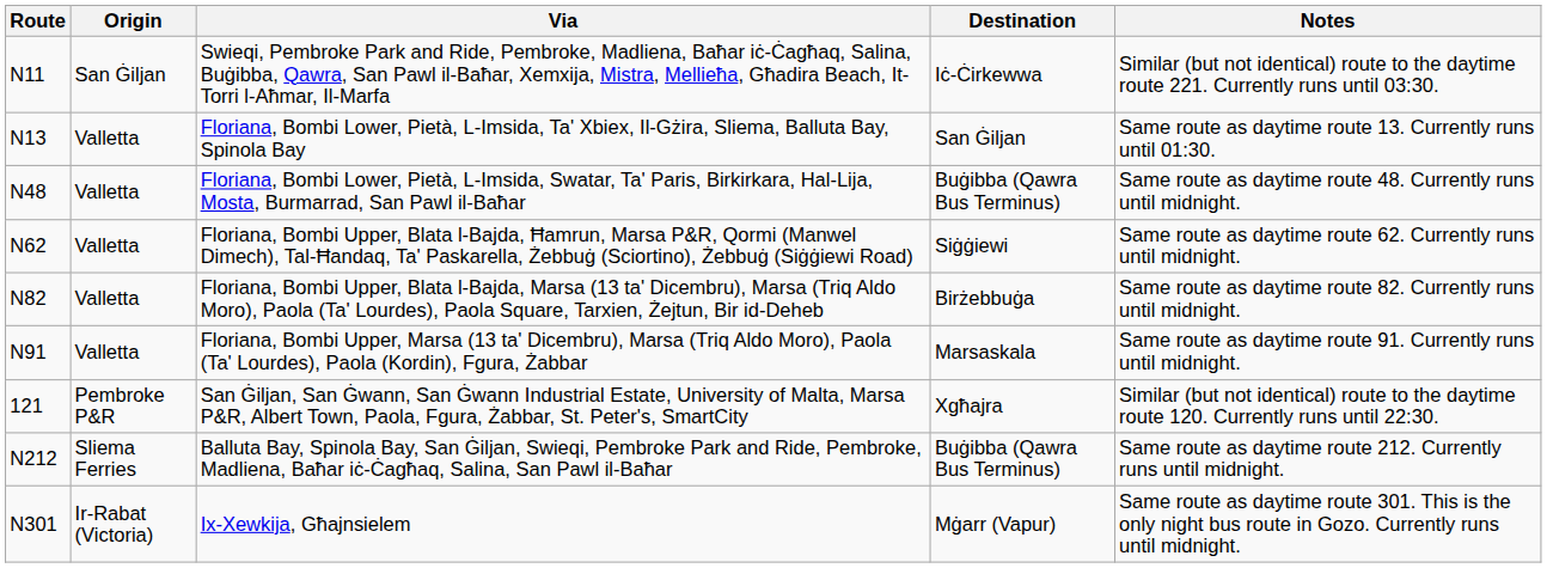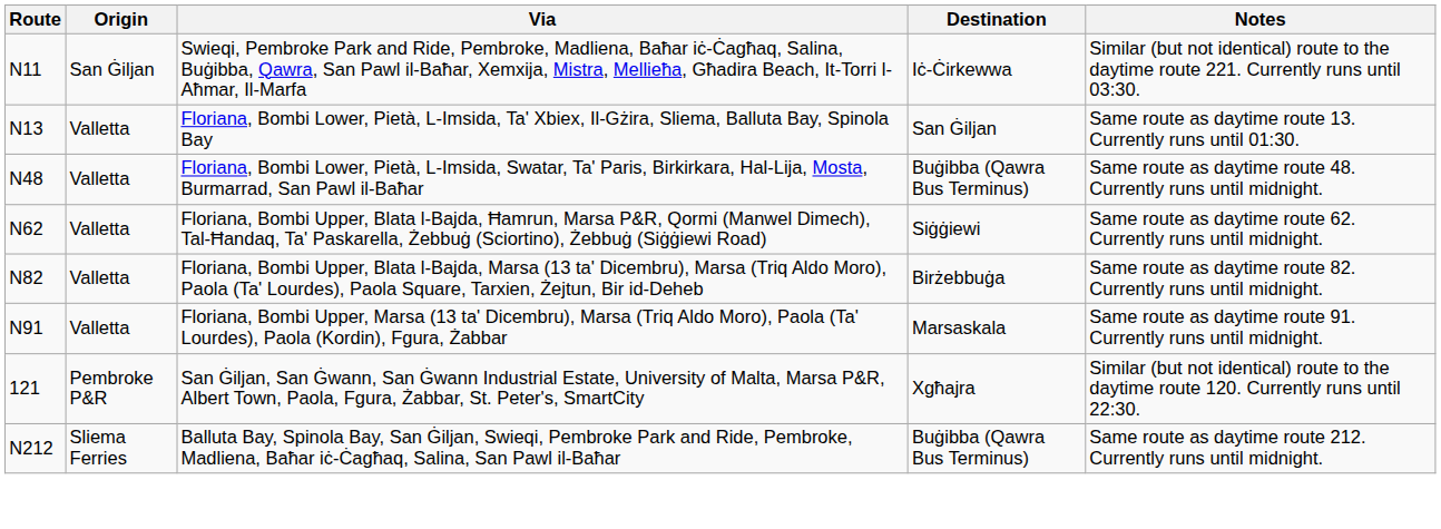- row: N301 | Ir-Rabat (Victoria) | Ix-Xewkija, Għajnsielem | Mġarr (Vapur) | Same route as daytime route 301. This is the only night bus route in Gozo. Currently runs until midnight.
